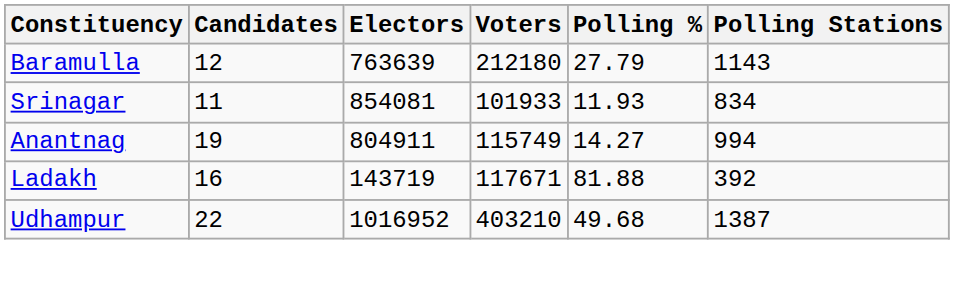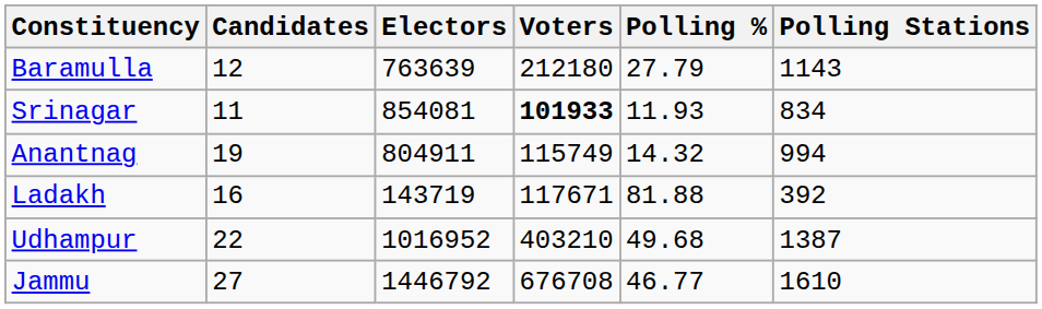Srinagar | Voters: normal -> bold
Anantnag | Polling %: 14.27 -> 14.32
+ row: Jammu | 27 | 1446792 | 676708 | 46.77 | 1610
